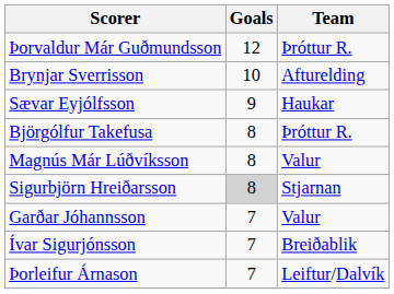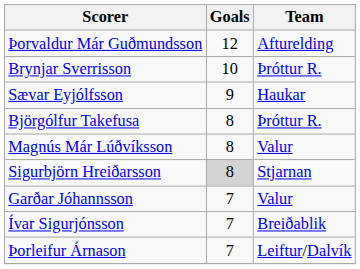Þorvaldur Már Guðmundsson | Team: Þróttur R. -> Afturelding
Brynjar Sverrisson | Team: Afturelding -> Þróttur R.
